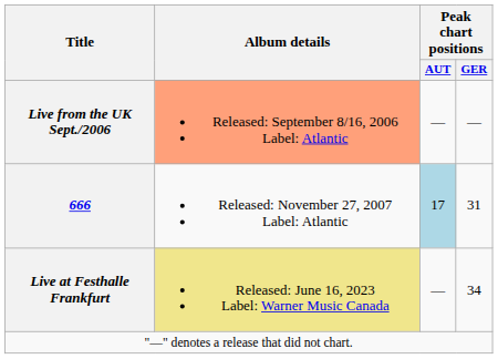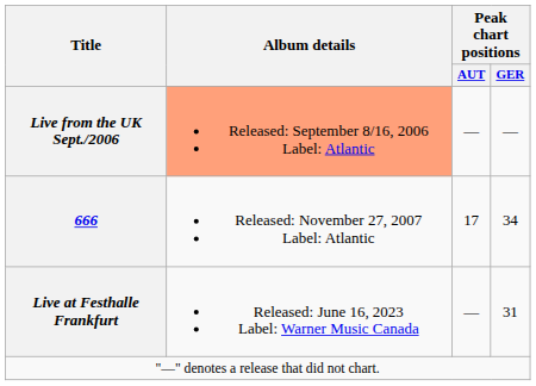666 | Peak chart positions / AUT: lightblue background -> no background
666 | Peak chart positions / GER: 31 -> 34
Live at Festhalle Frankfurt | Album details: khaki background -> no background
Live at Festhalle Frankfurt | Peak chart positions / GER: 34 -> 31
